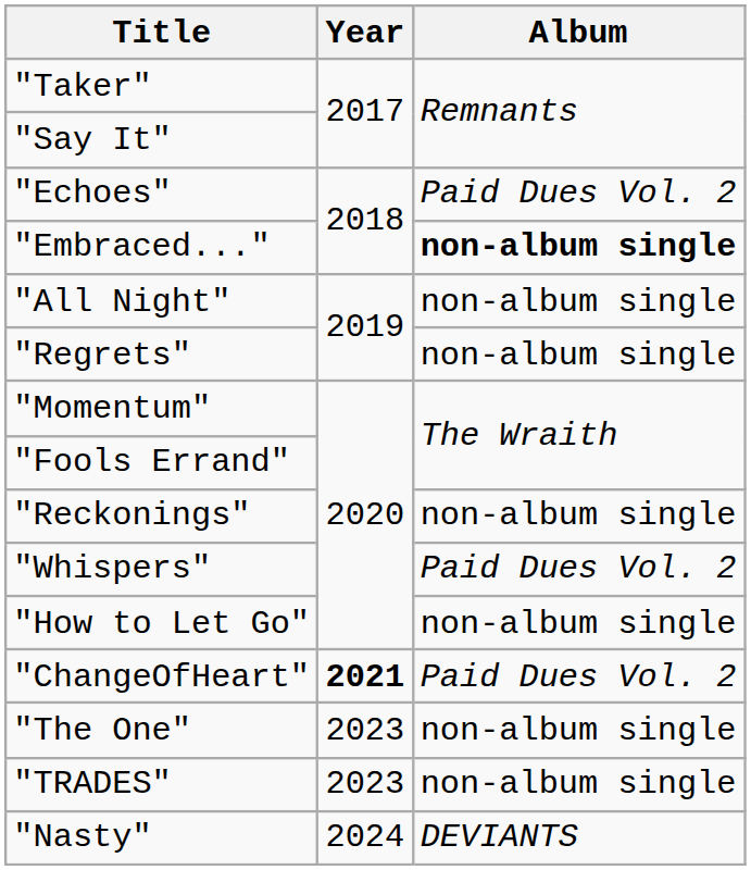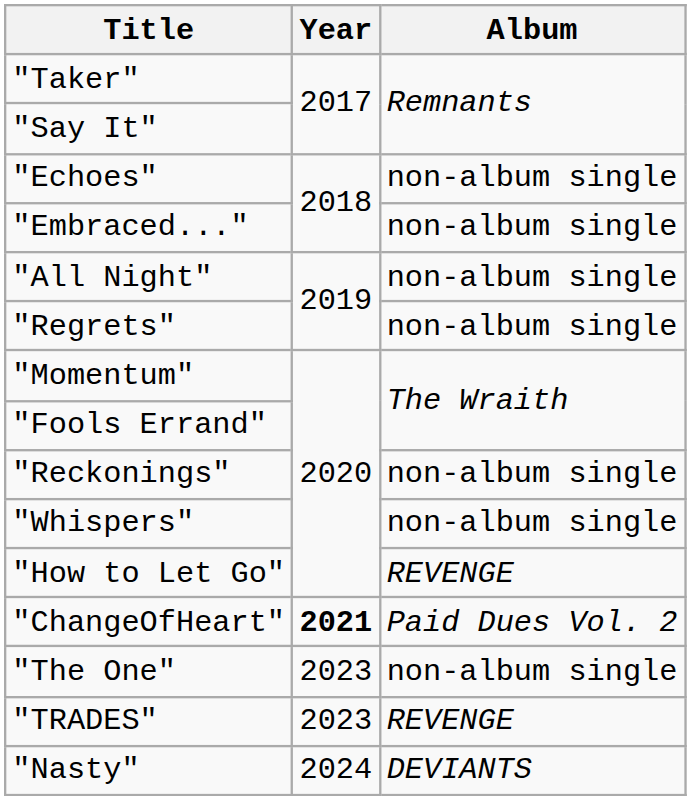"Echoes" | Album: Paid Dues Vol. 2 -> non-album single
"Embraced..." | Album: bold -> normal
"Whispers" | Album: Paid Dues Vol. 2 -> non-album single
"How to Let Go" | Album: non-album single -> REVENGE
"TRADES" | Album: non-album single -> REVENGE
